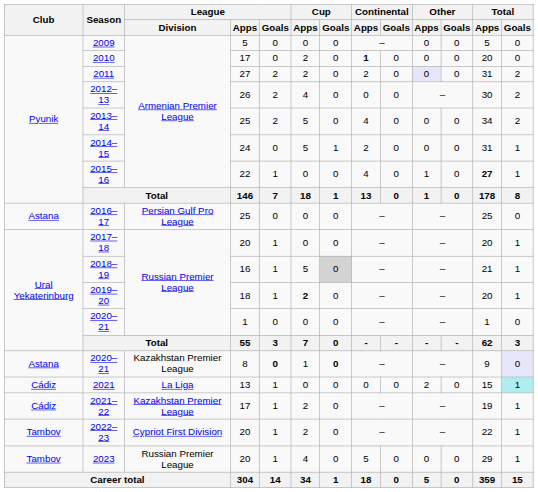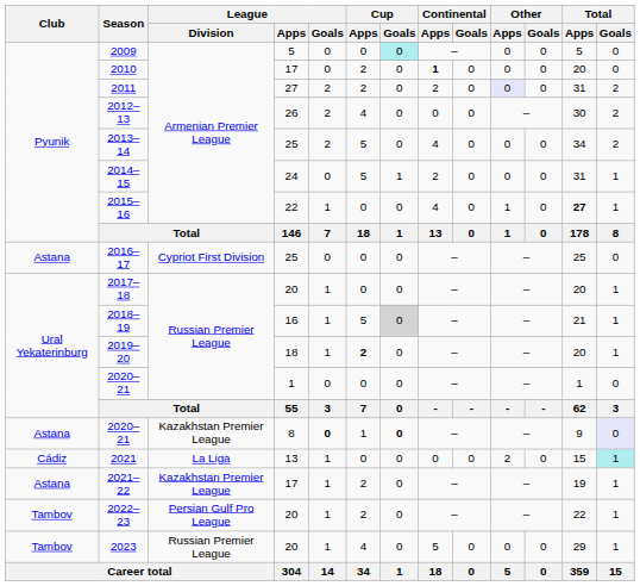2009 | Cup / Goals: no background -> paleturquoise background
2016–17 | League / Division: Persian Gulf Pro League -> Cypriot First Division
2021–22 | Club: Cádiz -> Astana
2022–23 | League / Division: Cypriot First Division -> Persian Gulf Pro League
